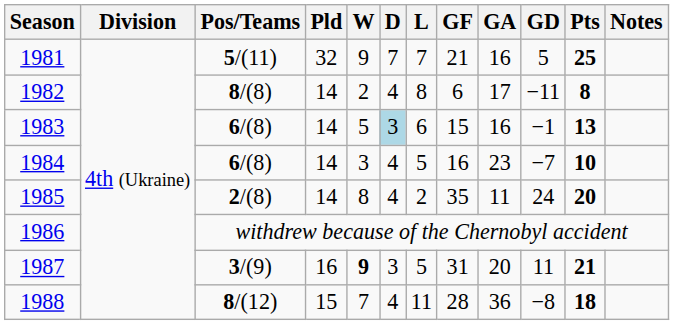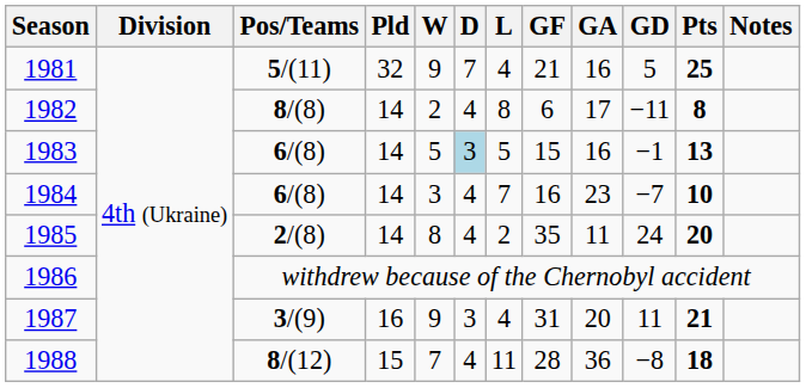1981 | L: 7 -> 4
1983 | L: 6 -> 5
1984 | L: 5 -> 7
1987 | W: bold -> normal
1987 | L: 5 -> 4
